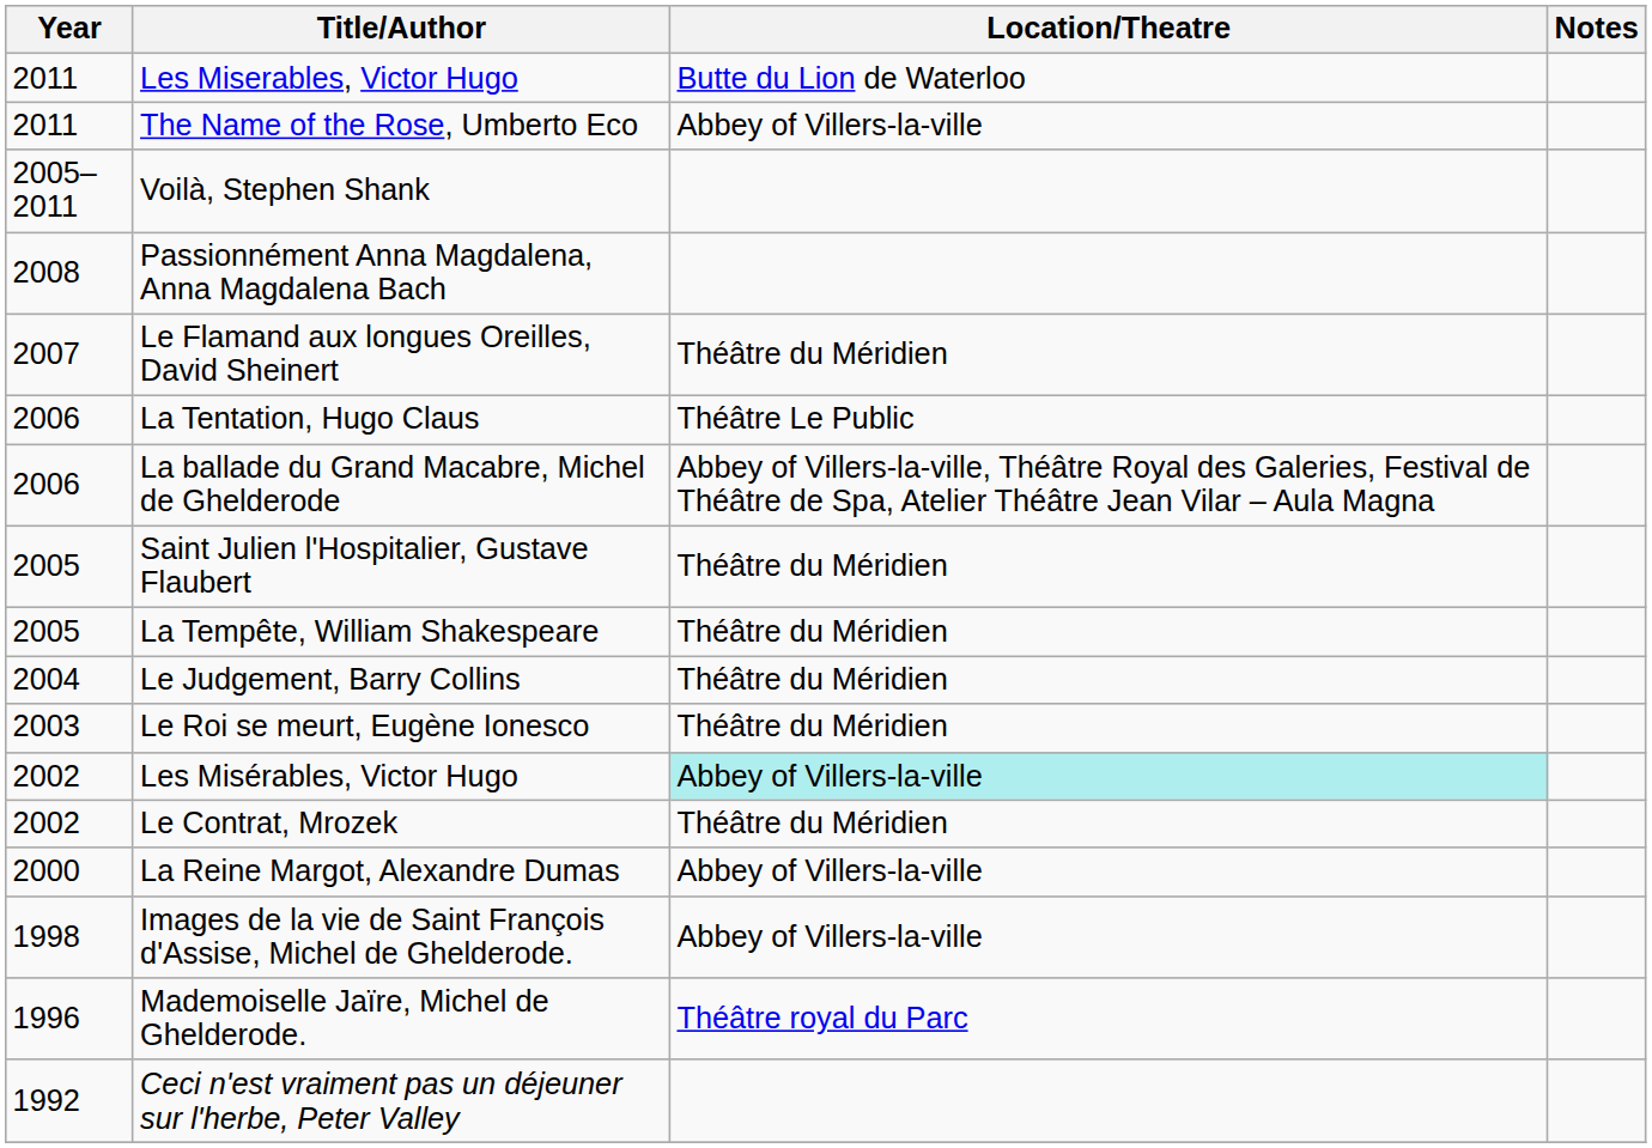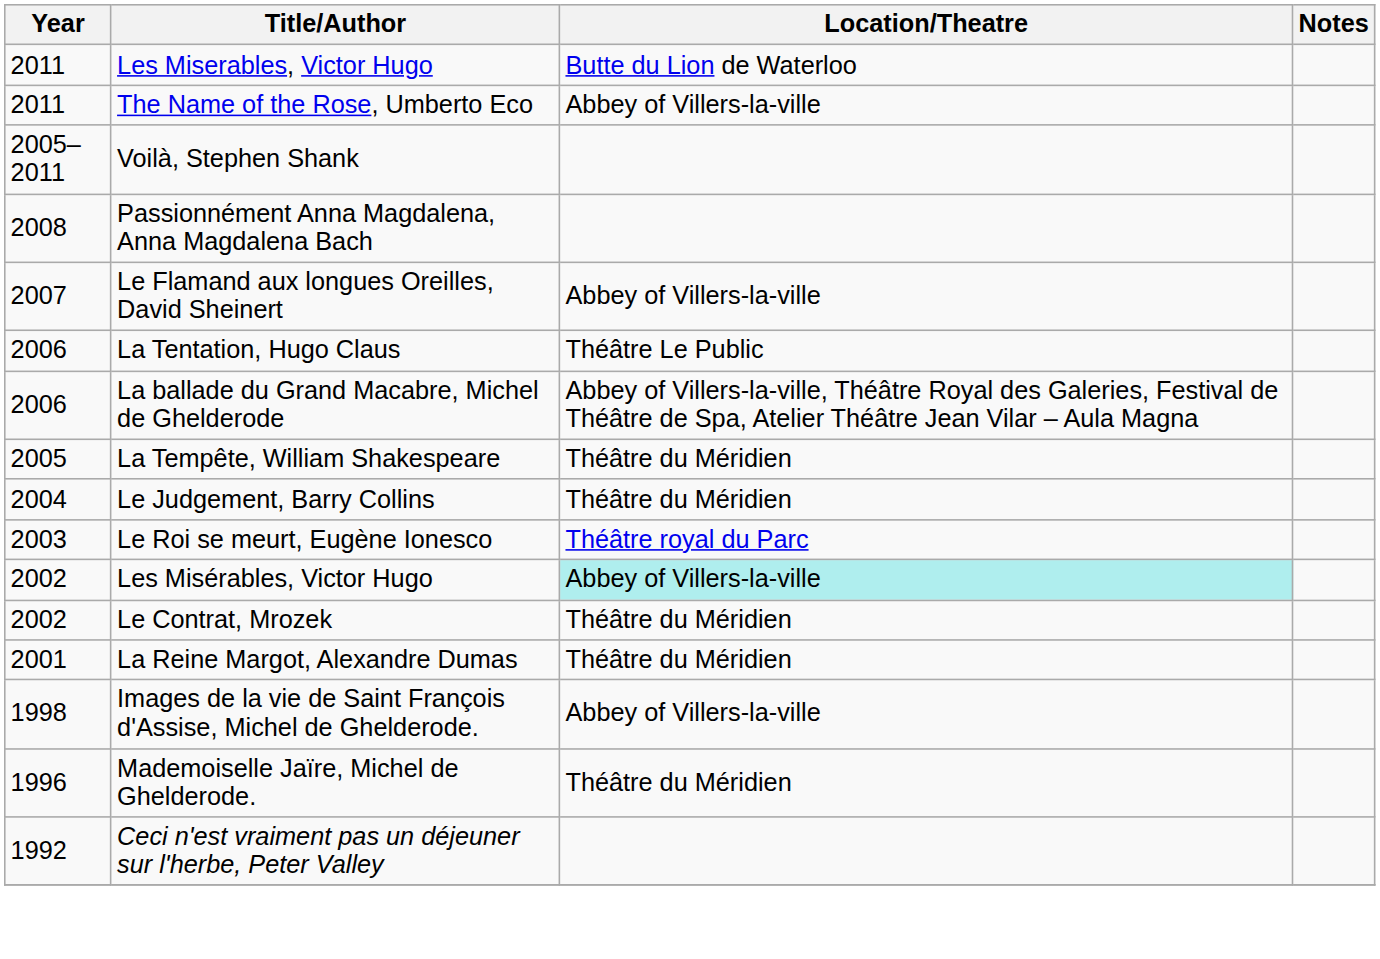Le Flamand aux longues Oreilles, David Sheinert | Location/Theatre: Théâtre du Méridien -> Abbey of Villers-la-ville
- row: 2005 | Saint Julien l'Hospitalier, Gustave Flaubert | Théâtre du Méridien
Le Roi se meurt, Eugène Ionesco | Location/Theatre: Théâtre du Méridien -> Théâtre royal du Parc
La Reine Margot, Alexandre Dumas | Year: 2000 -> 2001
La Reine Margot, Alexandre Dumas | Location/Theatre: Abbey of Villers-la-ville -> Théâtre du Méridien
Mademoiselle Jaïre, Michel de Ghelderode. | Location/Theatre: Théâtre royal du Parc -> Théâtre du Méridien
